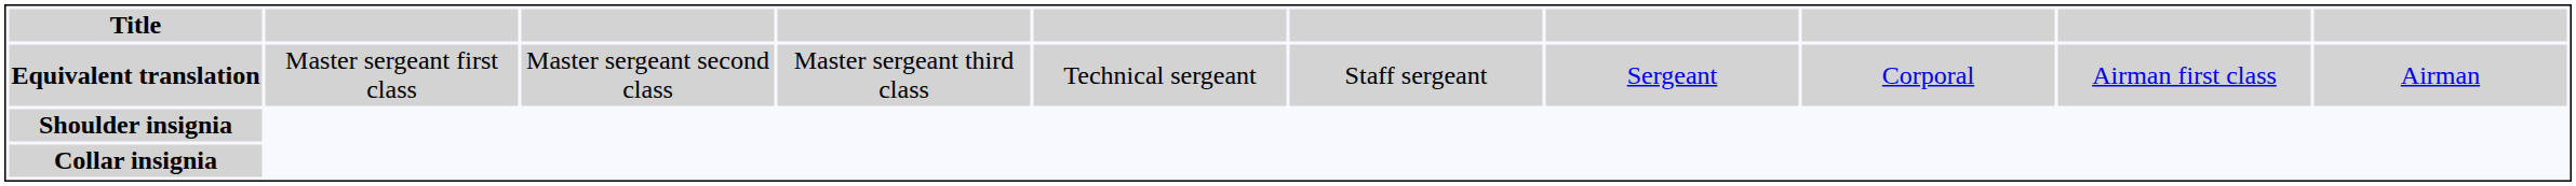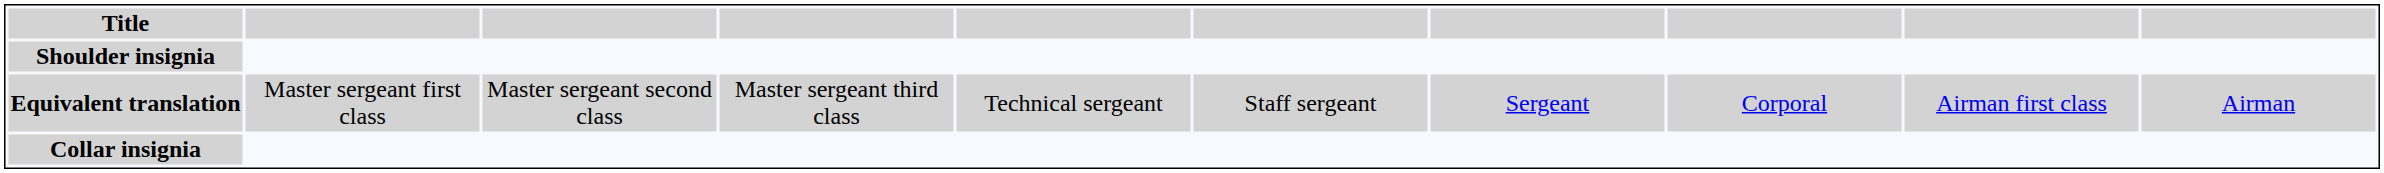rows swapped: Equivalent translation <-> Shoulder insignia
